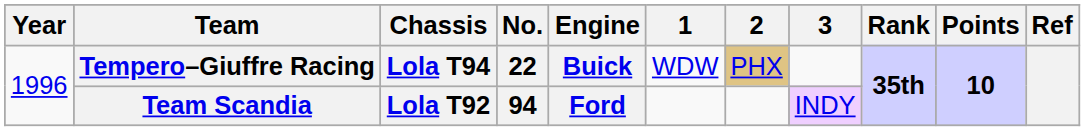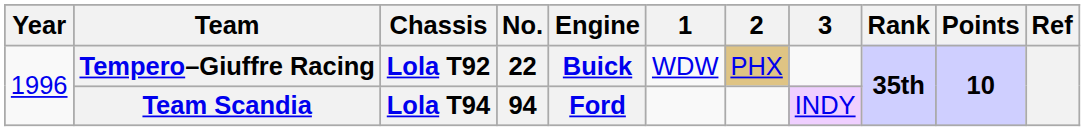Tempero–Giuffre Racing | Chassis: Lola T94 -> Lola T92
Team Scandia | Chassis: Lola T92 -> Lola T94
